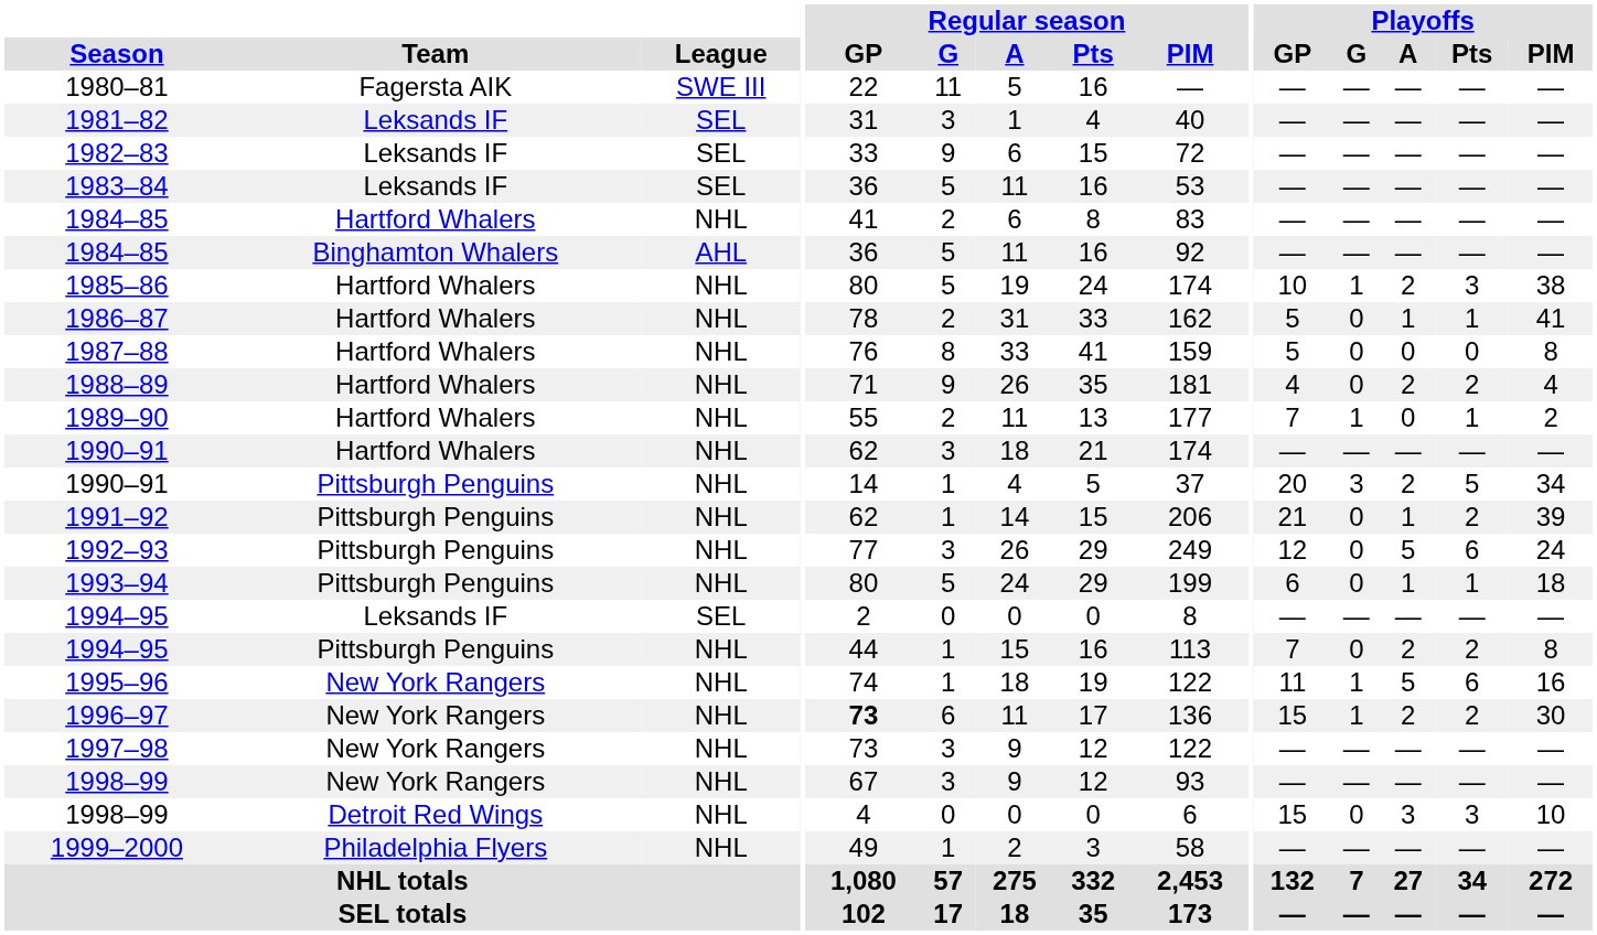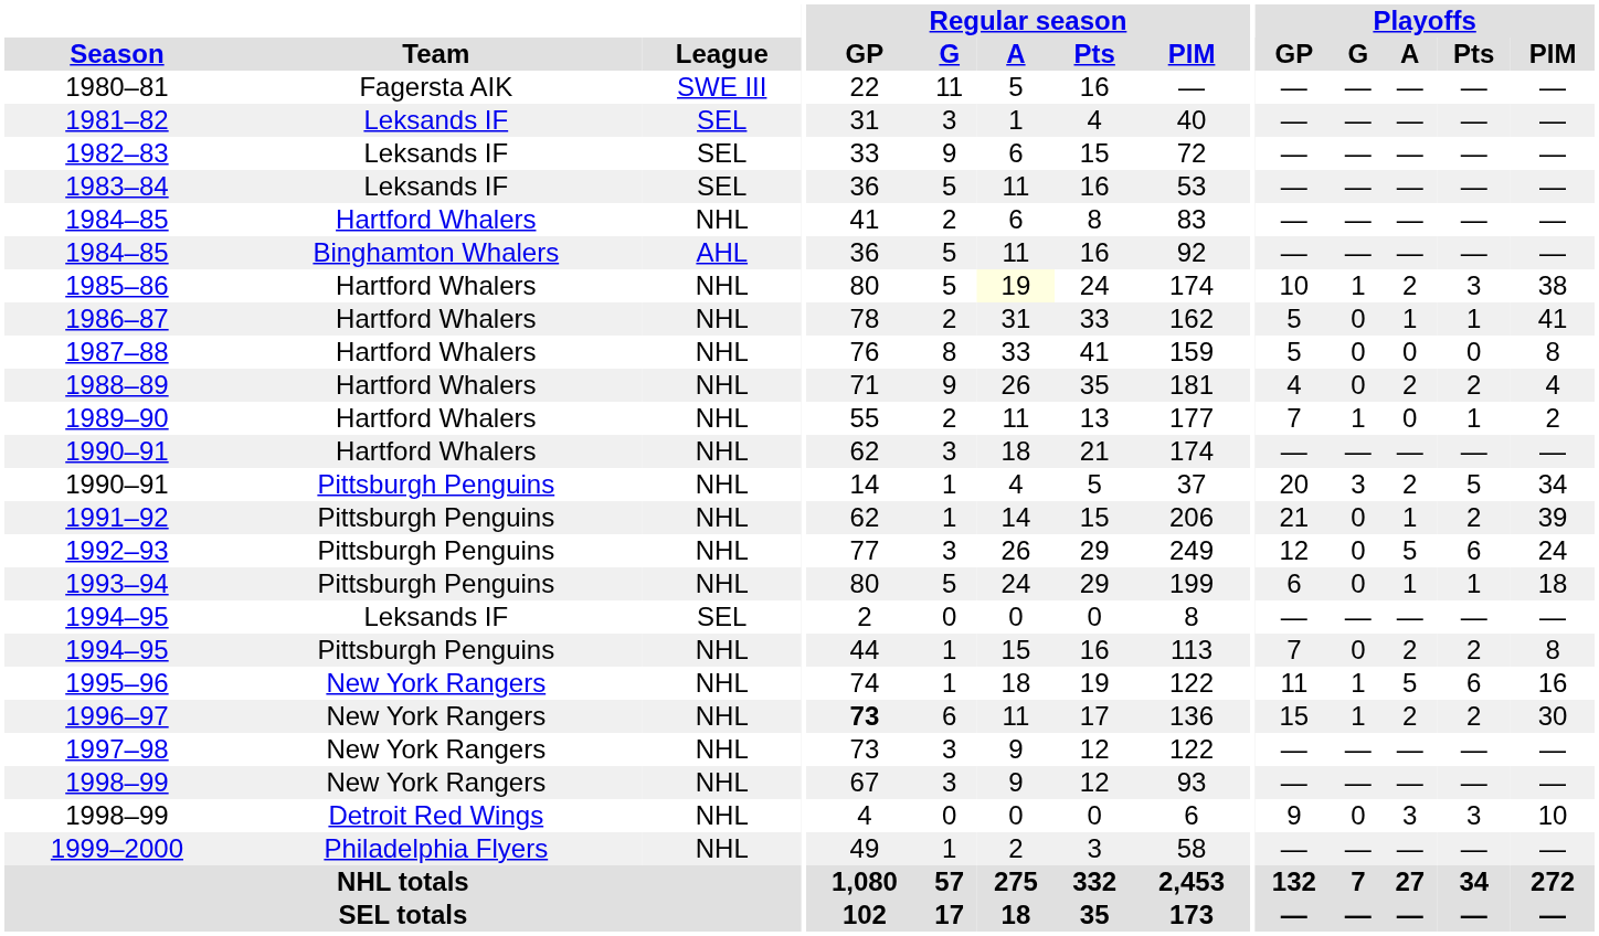1985–86 | Regular season / A: no background -> lightyellow background
1998–99 / Detroit Red Wings | Playoffs / GP: 15 -> 9
